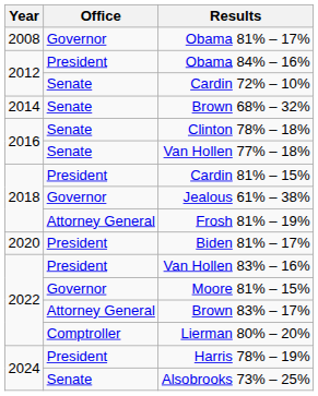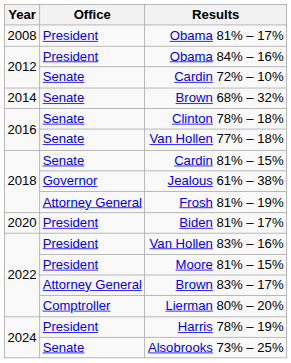Obama 81% – 17% | Office: Governor -> President
Cardin 81% – 15% | Office: President -> Senate
Moore 81% – 15% | Office: Governor -> President
